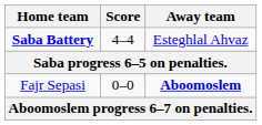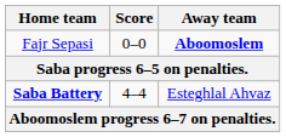rows swapped: Saba Battery <-> Fajr Sepasi
